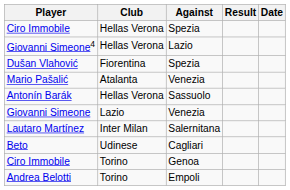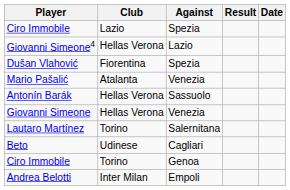Ciro Immobile / Spezia | Club: Hellas Verona -> Lazio
Giovanni Simeone | Club: Lazio -> Hellas Verona
Lautaro Martínez | Club: Inter Milan -> Torino
Andrea Belotti | Club: Torino -> Inter Milan
